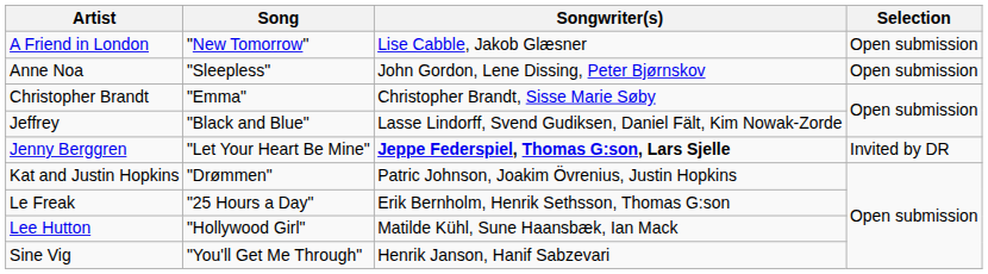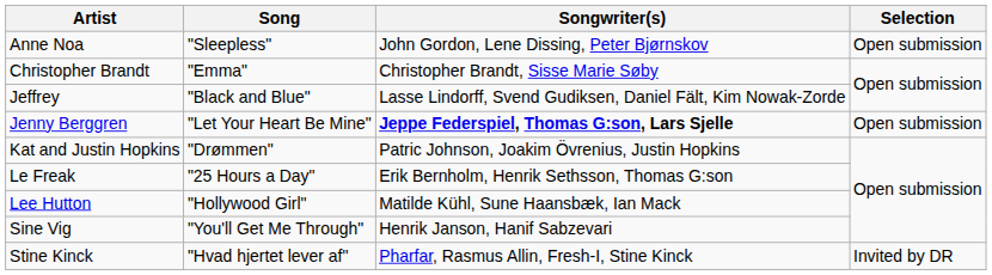- row: A Friend in London | "New Tomorrow" | Lise Cabble, Jakob Glæsner | Open submission
Jenny Berggren | Selection: Invited by DR -> Open submission
+ row: Stine Kinck | "Hvad hjertet lever af" | Pharfar, Rasmus Allin, Fresh-I, Stine Kinck | Invited by DR
